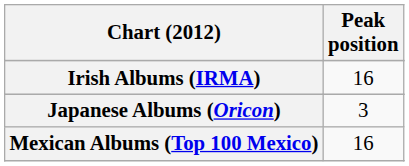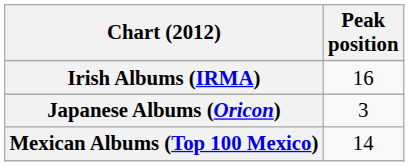Mexican Albums (Top 100 Mexico) | Peak position: 16 -> 14
